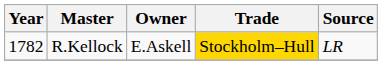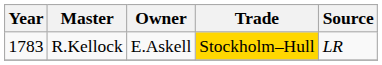R.Kellock | Year: 1782 -> 1783
